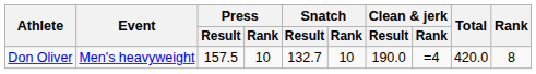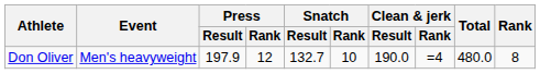Don Oliver | Press / Result: 157.5 -> 197.9
Don Oliver | Press / Rank: 10 -> 12
Don Oliver | Total: 420.0 -> 480.0
